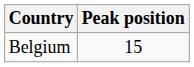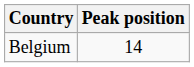Belgium | Peak position: 15 -> 14
